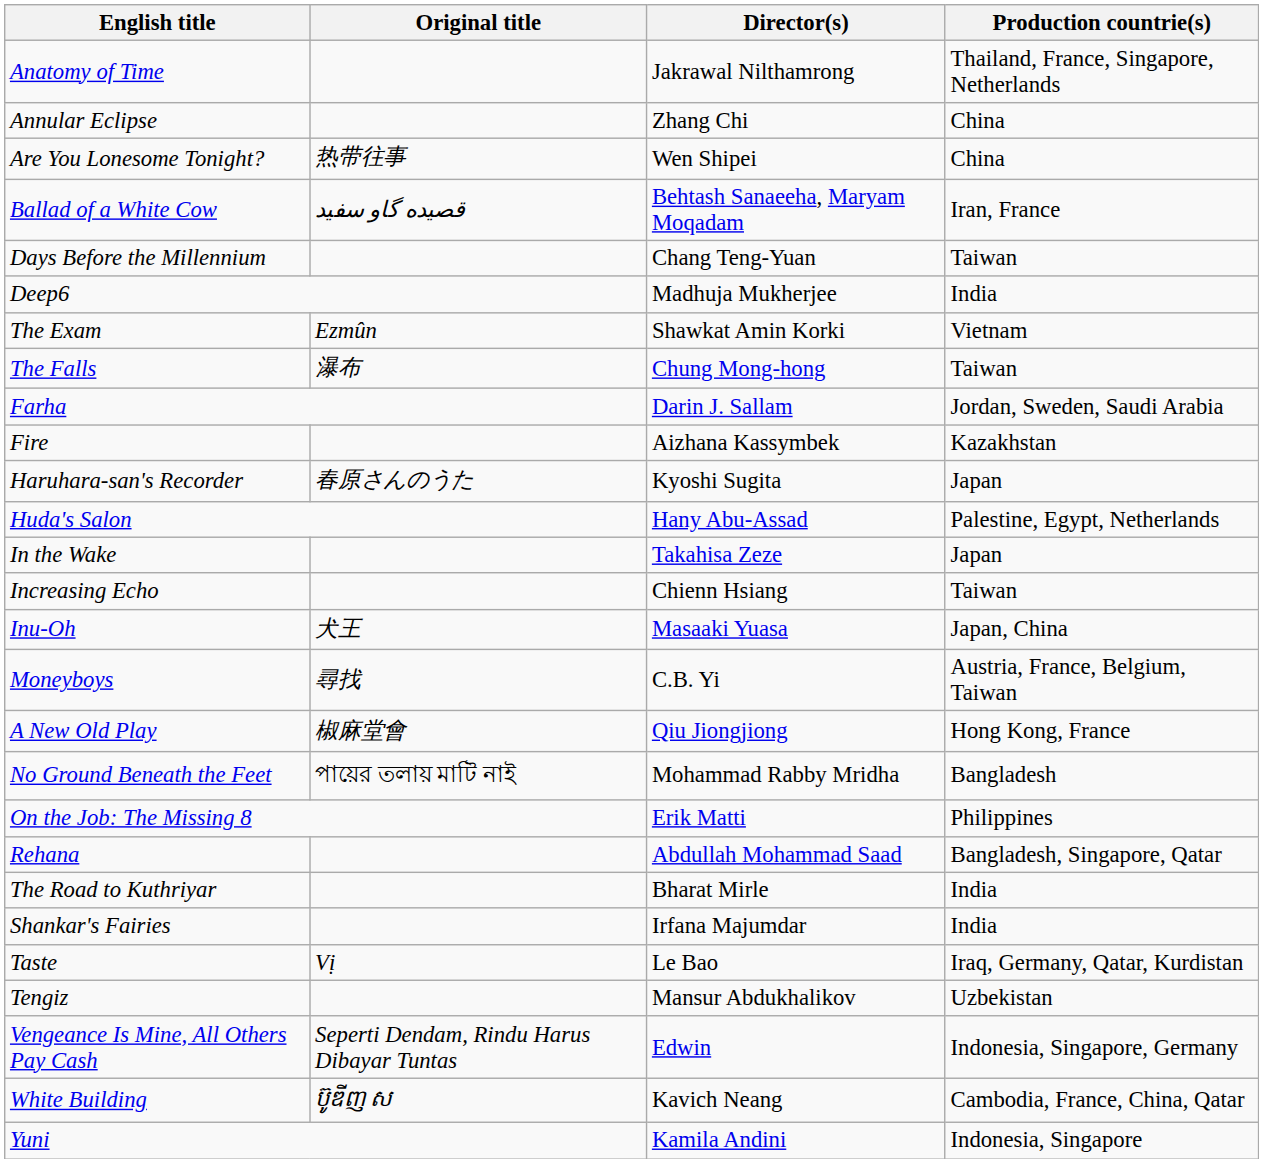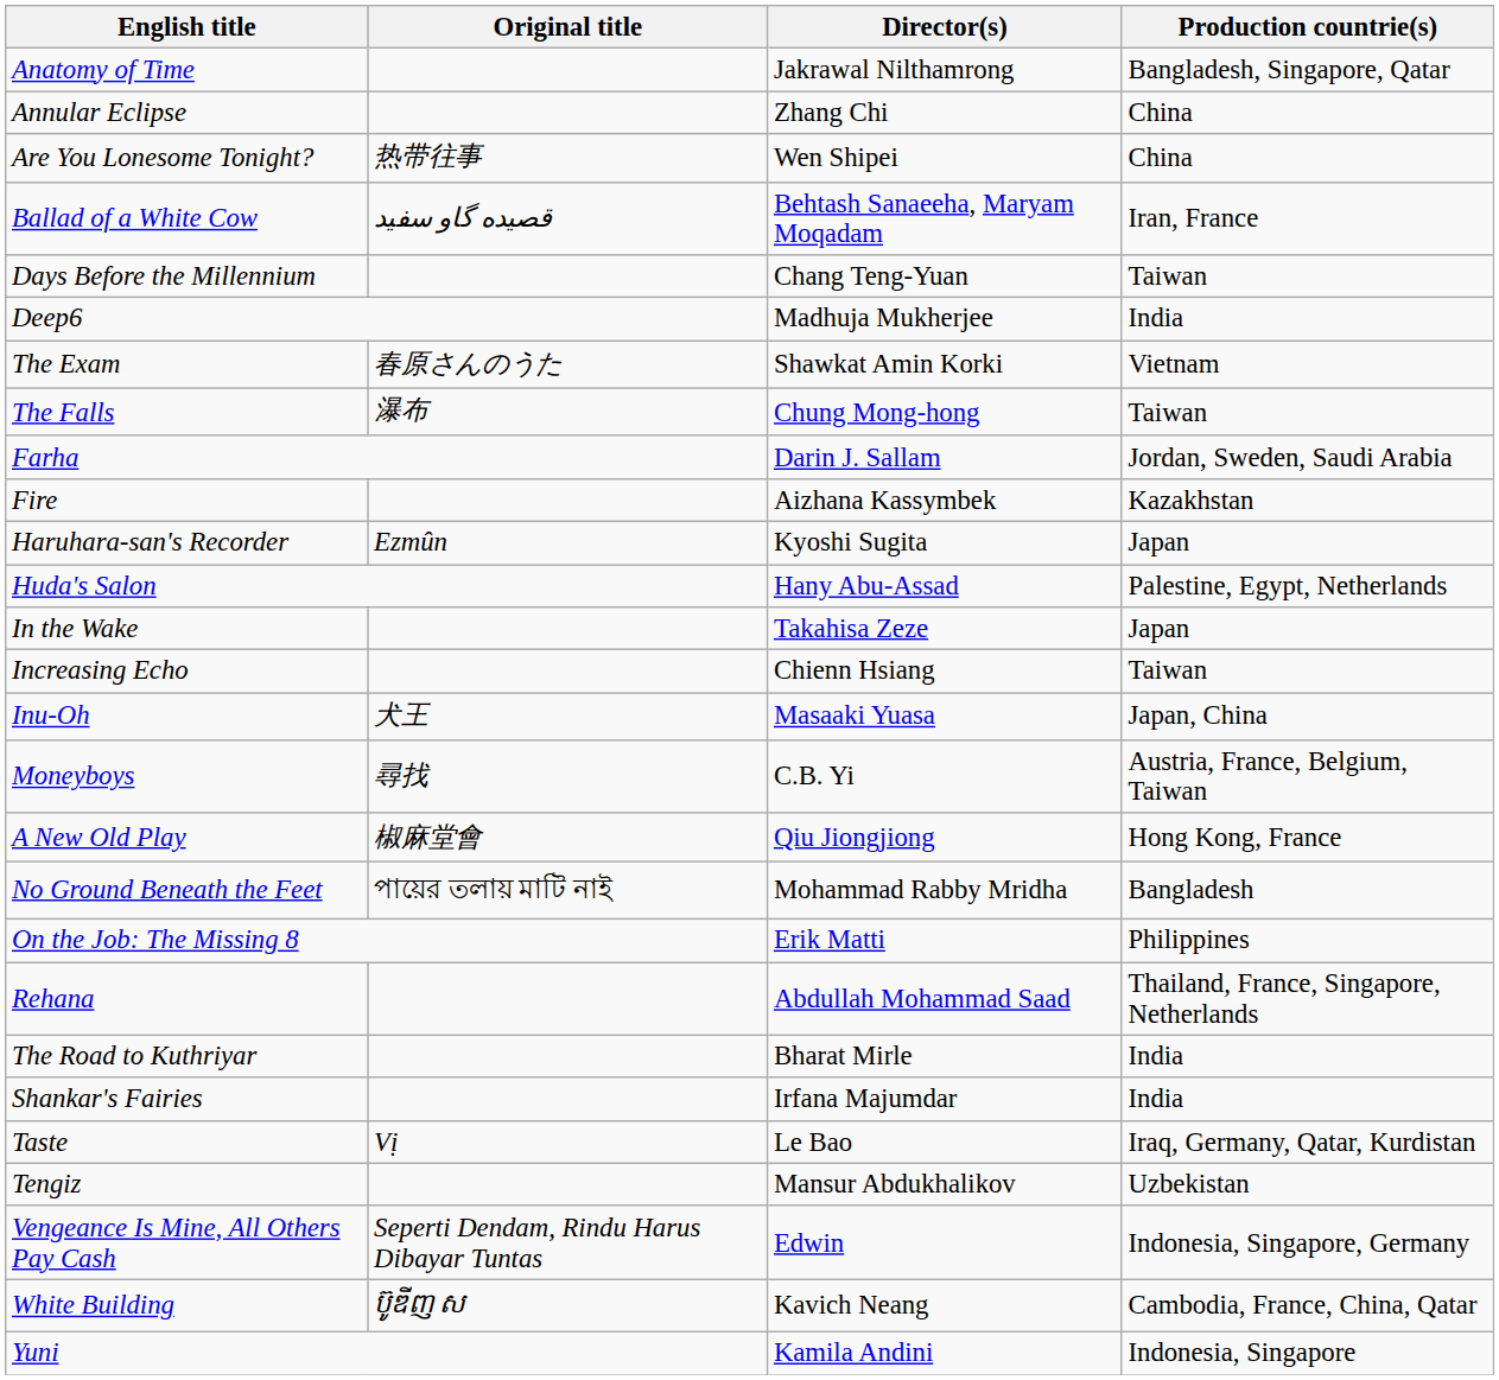Anatomy of Time | Production countrie(s): Thailand, France, Singapore, Netherlands -> Bangladesh, Singapore, Qatar
The Exam | Original title: Ezmûn -> 春原さんのうた
Haruhara-san's Recorder | Original title: 春原さんのうた -> Ezmûn
Rehana | Production countrie(s): Bangladesh, Singapore, Qatar -> Thailand, France, Singapore, Netherlands
